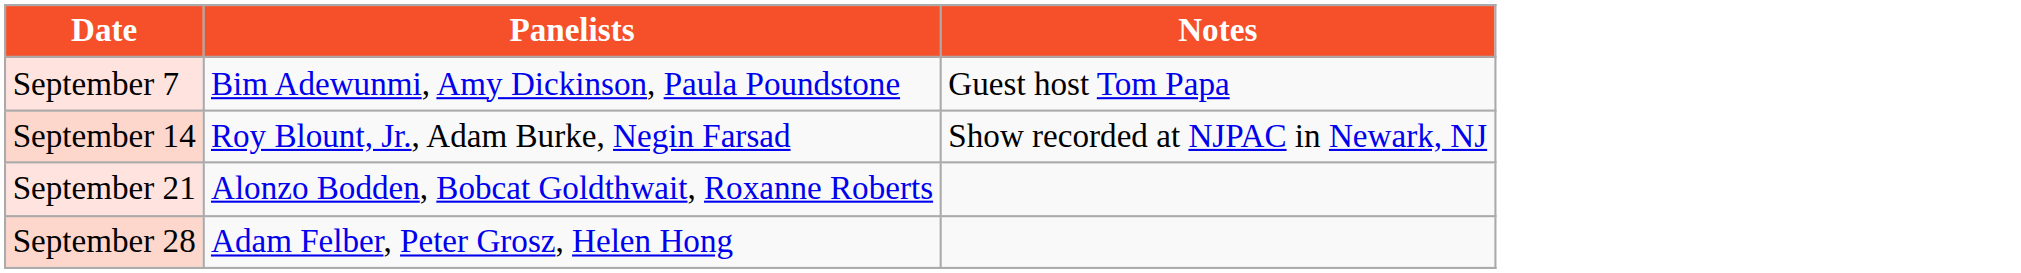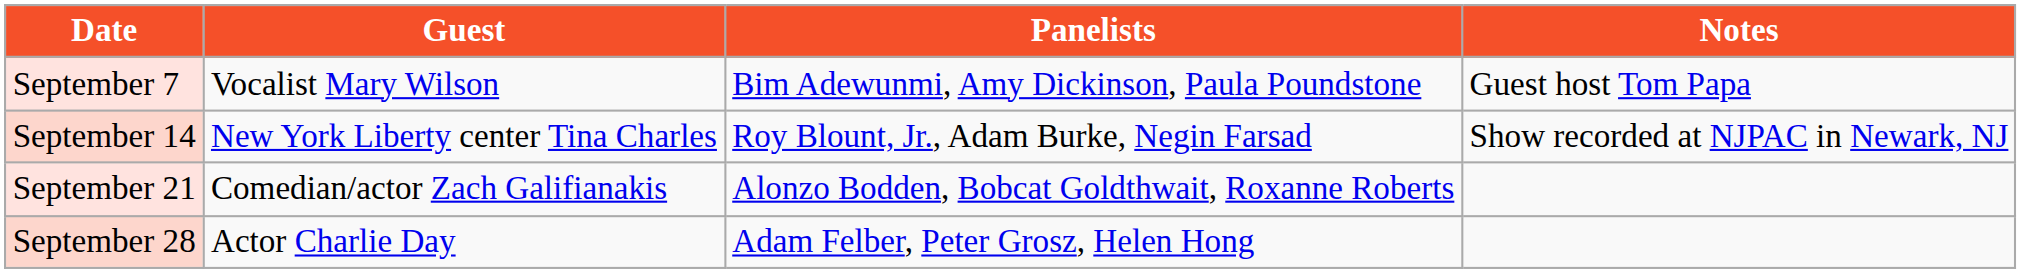+ column: Guest | Vocalist Mary Wilson | New York Liberty center Tina Charles | Comedian/actor Zach Galifianakis | Actor Charlie Day
